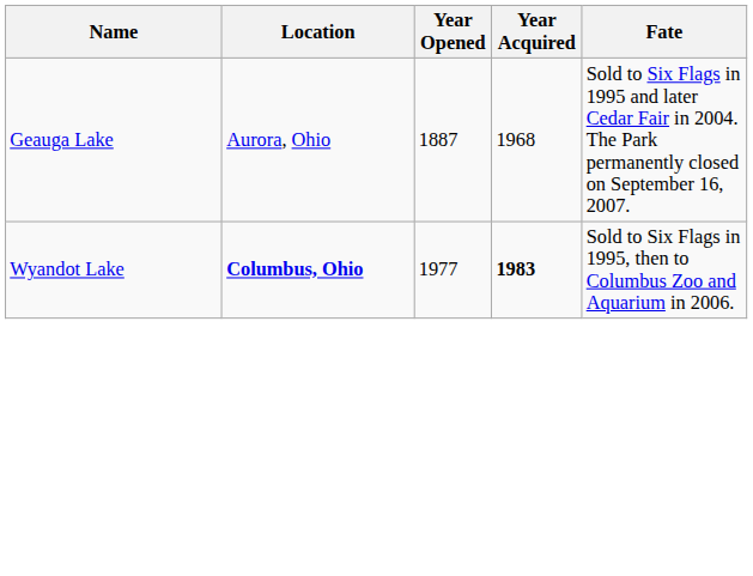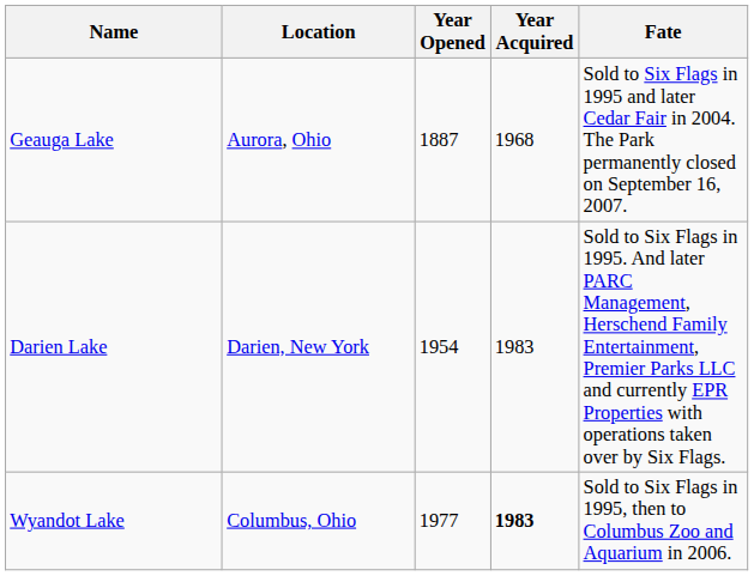+ row: Darien Lake | Darien, New York | 1954 | 1983 | Sold to Six Flags in 1995. And later PARC Management, Herschend Family Entertainment, Premier Parks LLC and currently EPR Properties with operations taken over by Six Flags.
Wyandot Lake | Location: bold -> normal
